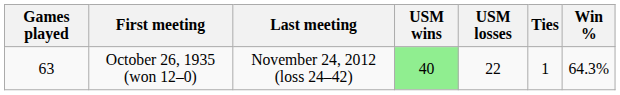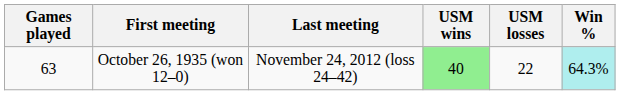- column: Ties | 1
October 26, 1935 (won 12–0) | Win %: no background -> paleturquoise background
